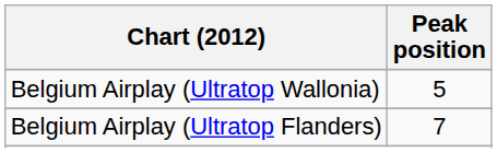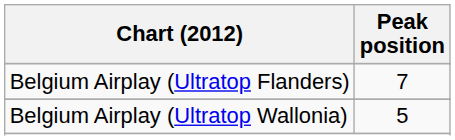rows swapped: Belgium Airplay (Ultratop Flanders) <-> Belgium Airplay (Ultratop Wallonia)
